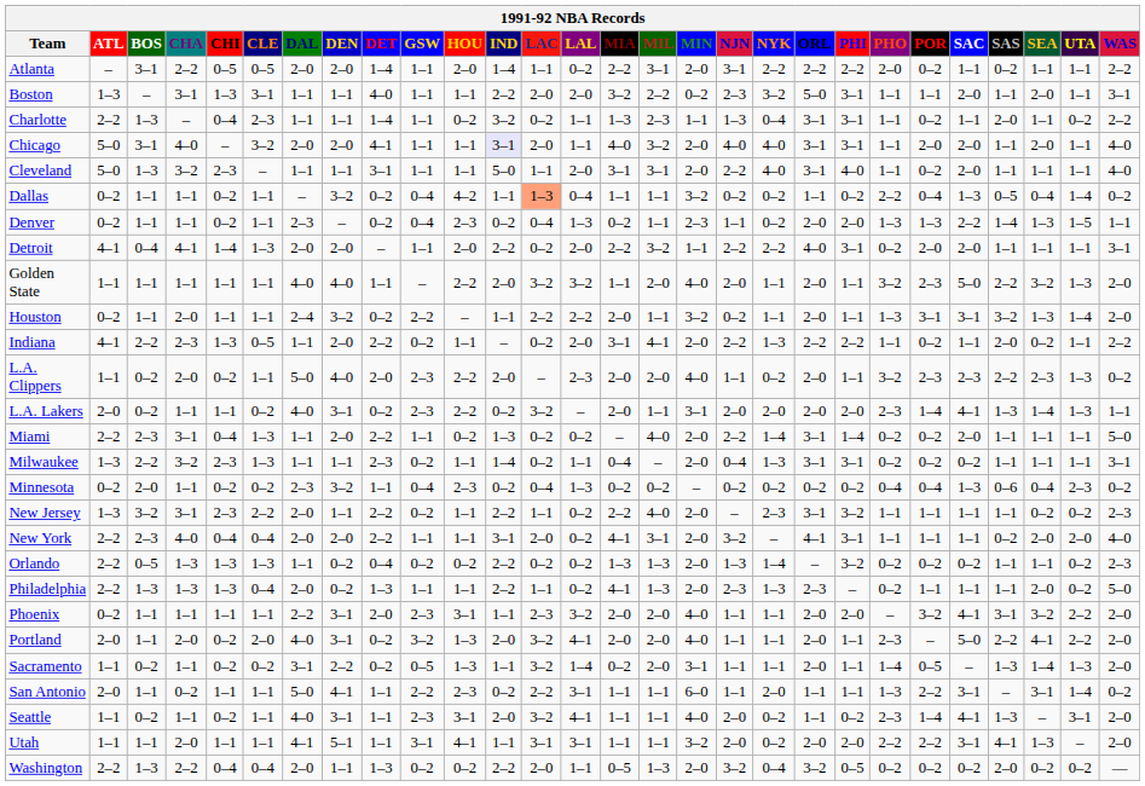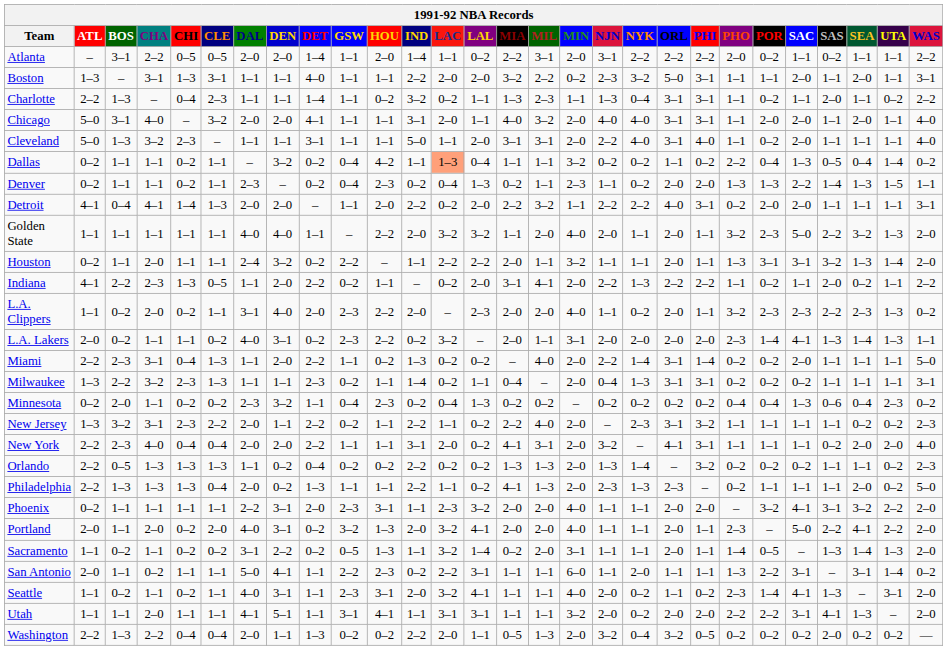Chicago | IND: lavender background -> no background
Houston | NJN: 0–2 -> 1–1
L.A. Clippers | DAL: 5–0 -> 3–1
